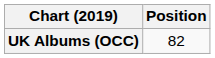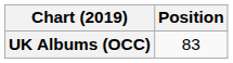UK Albums (OCC) | Position: 82 -> 83
